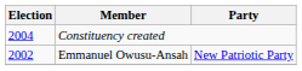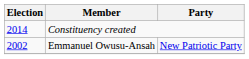Constituency created | Election: 2004 -> 2014
